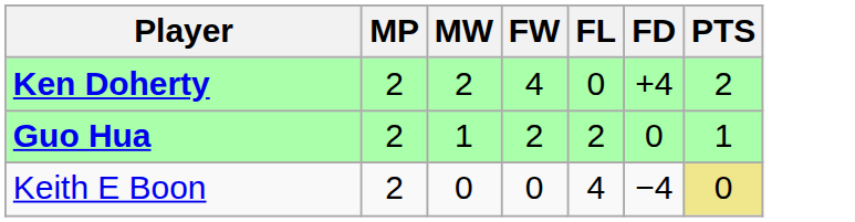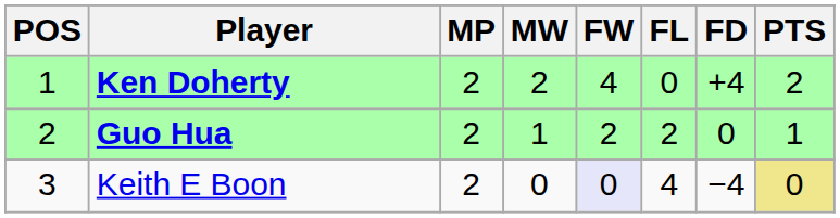+ column: POS | 1 | 2 | 3
Keith E Boon | FW: no background -> lavender background
